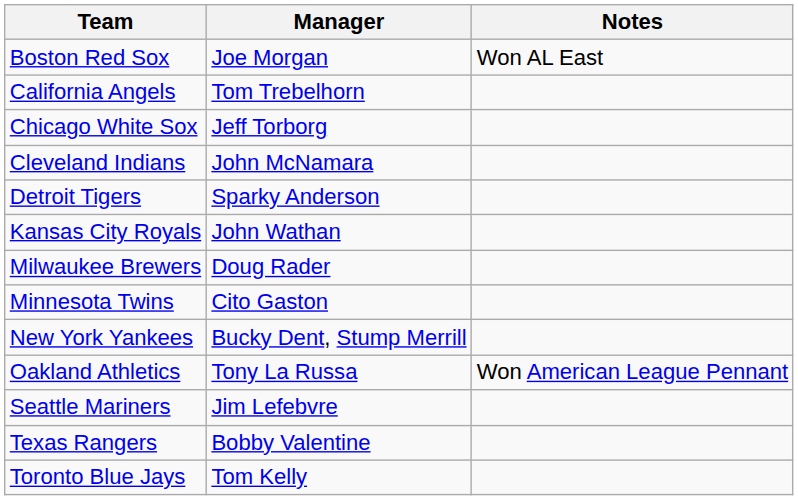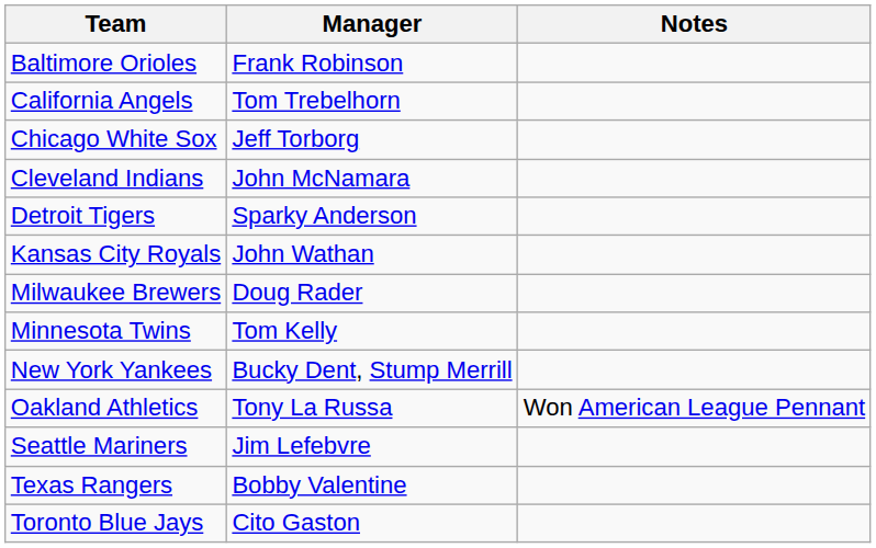+ row: Baltimore Orioles | Frank Robinson
- row: Boston Red Sox | Joe Morgan | Won AL East
Minnesota Twins | Manager: Cito Gaston -> Tom Kelly
Toronto Blue Jays | Manager: Tom Kelly -> Cito Gaston
